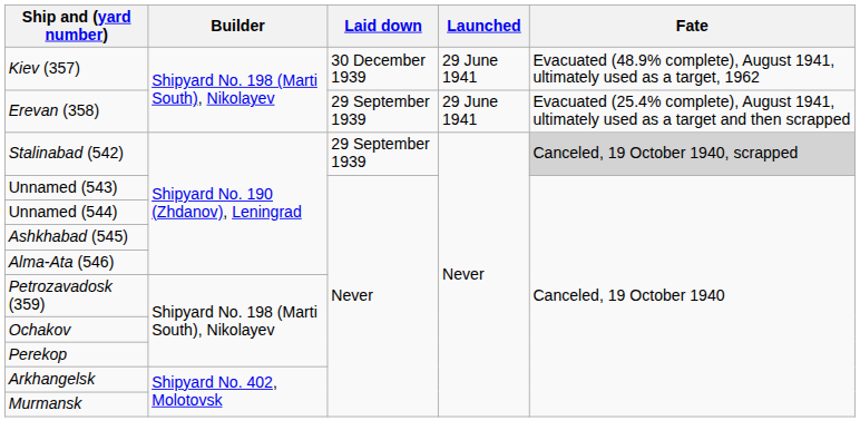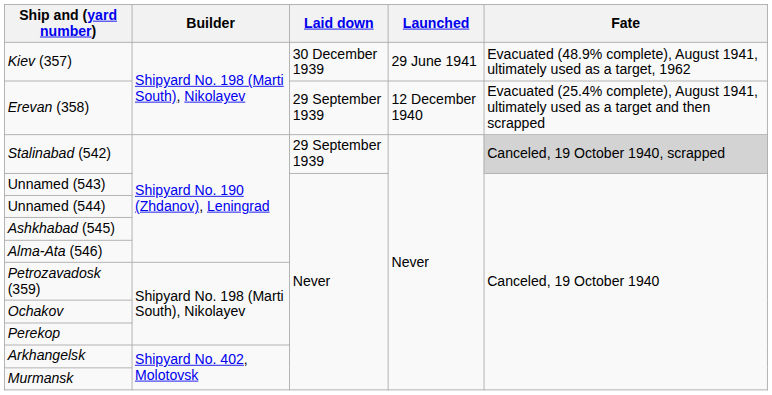Erevan (358) | Launched: 29 June 1941 -> 12 December 1940
